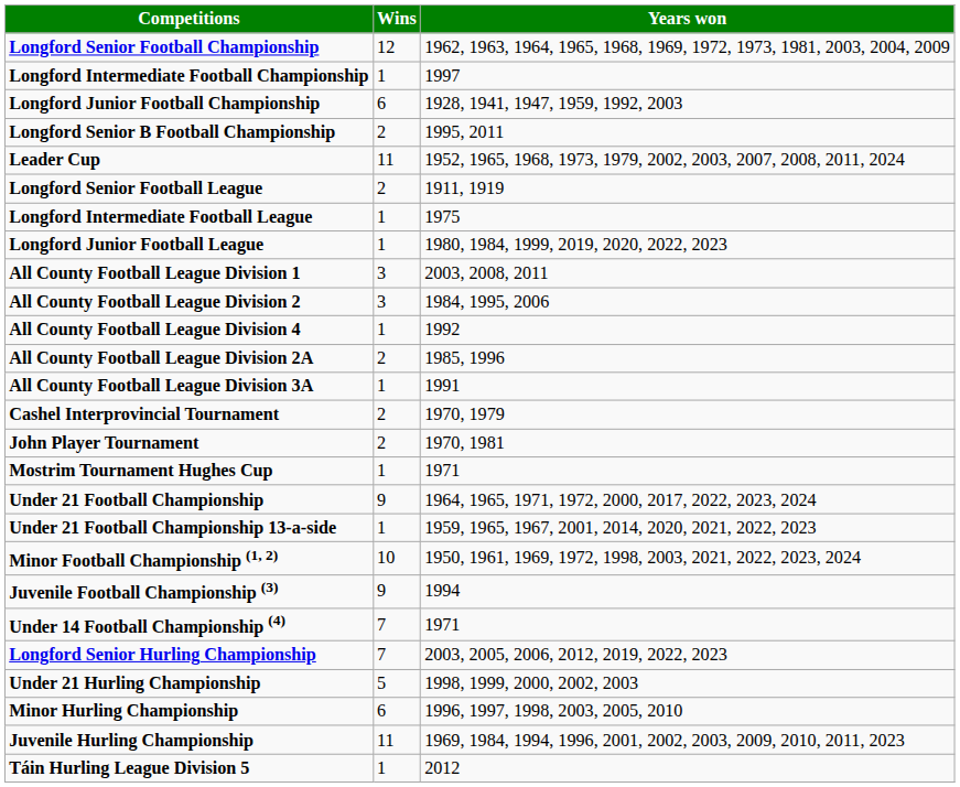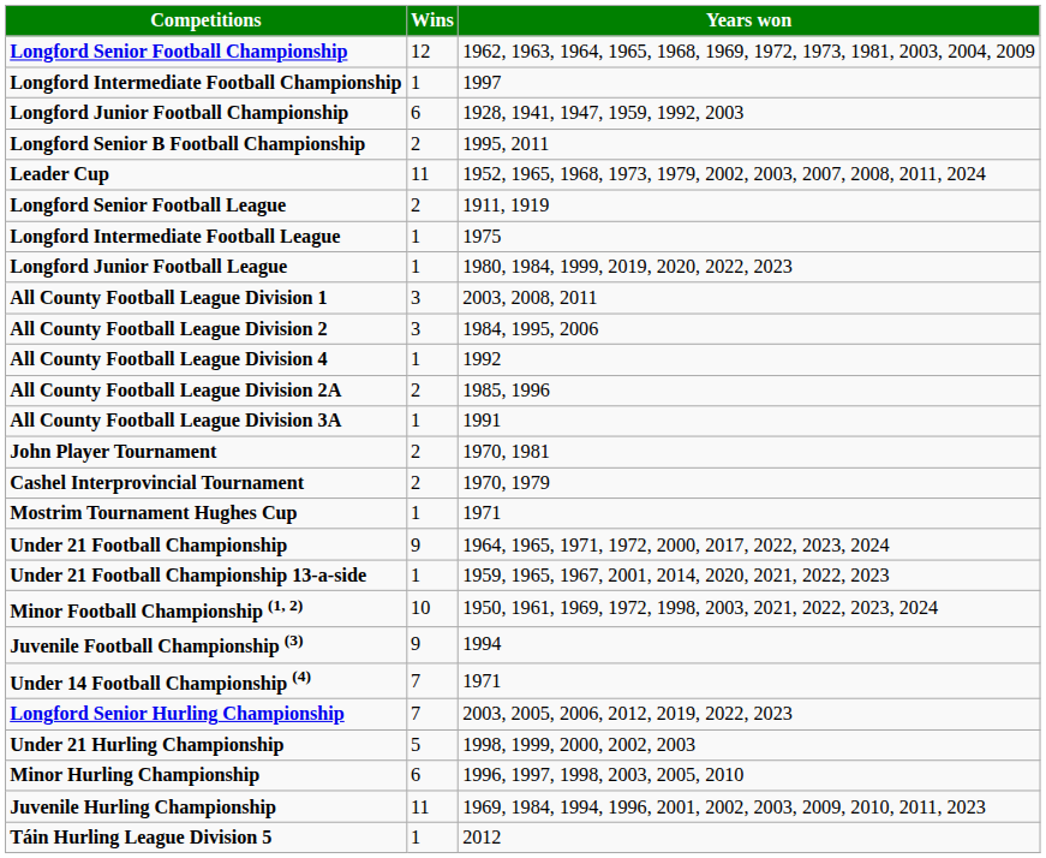rows swapped: John Player Tournament <-> Cashel Interprovincial Tournament
